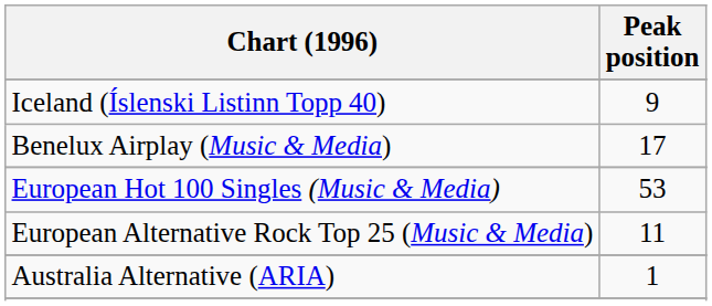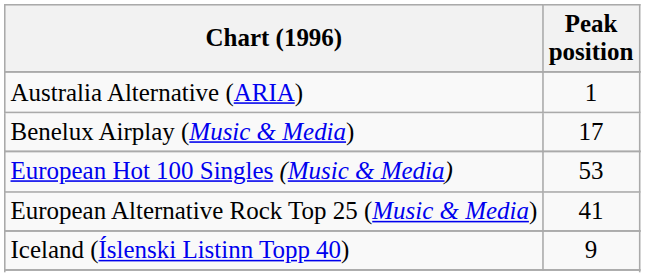rows swapped: Australia Alternative (ARIA) <-> Iceland (Íslenski Listinn Topp 40)
European Alternative Rock Top 25 (Music & Media) | Peak position: 11 -> 41
